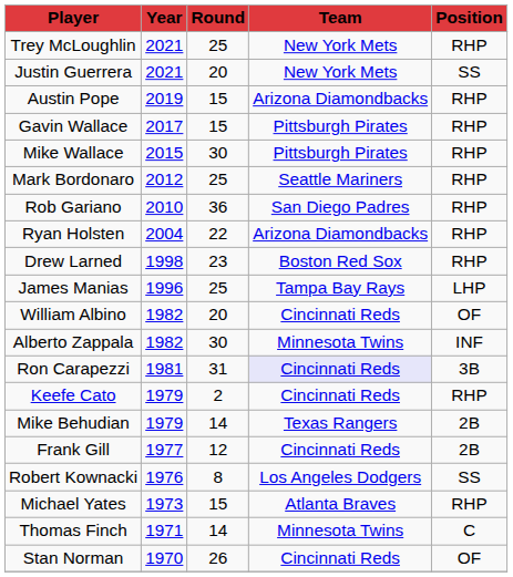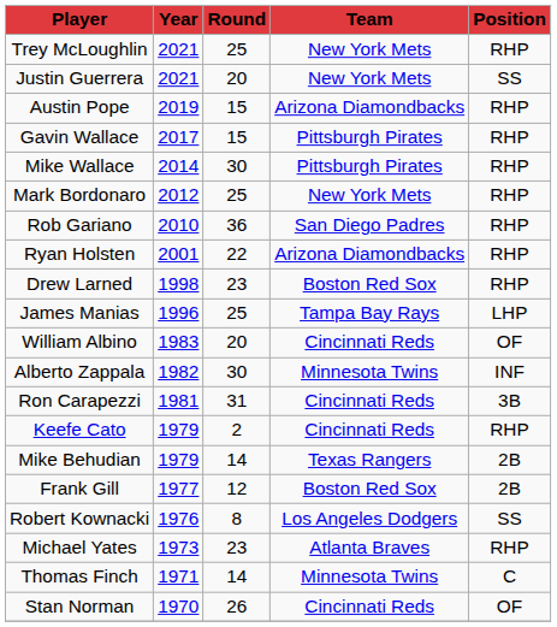Mike Wallace | Year: 2015 -> 2014
Mark Bordonaro | Team: Seattle Mariners -> New York Mets
Ryan Holsten | Year: 2004 -> 2001
William Albino | Year: 1982 -> 1983
Ron Carapezzi | Team: lavender background -> no background
Frank Gill | Team: Cincinnati Reds -> Boston Red Sox
Michael Yates | Round: 15 -> 23
